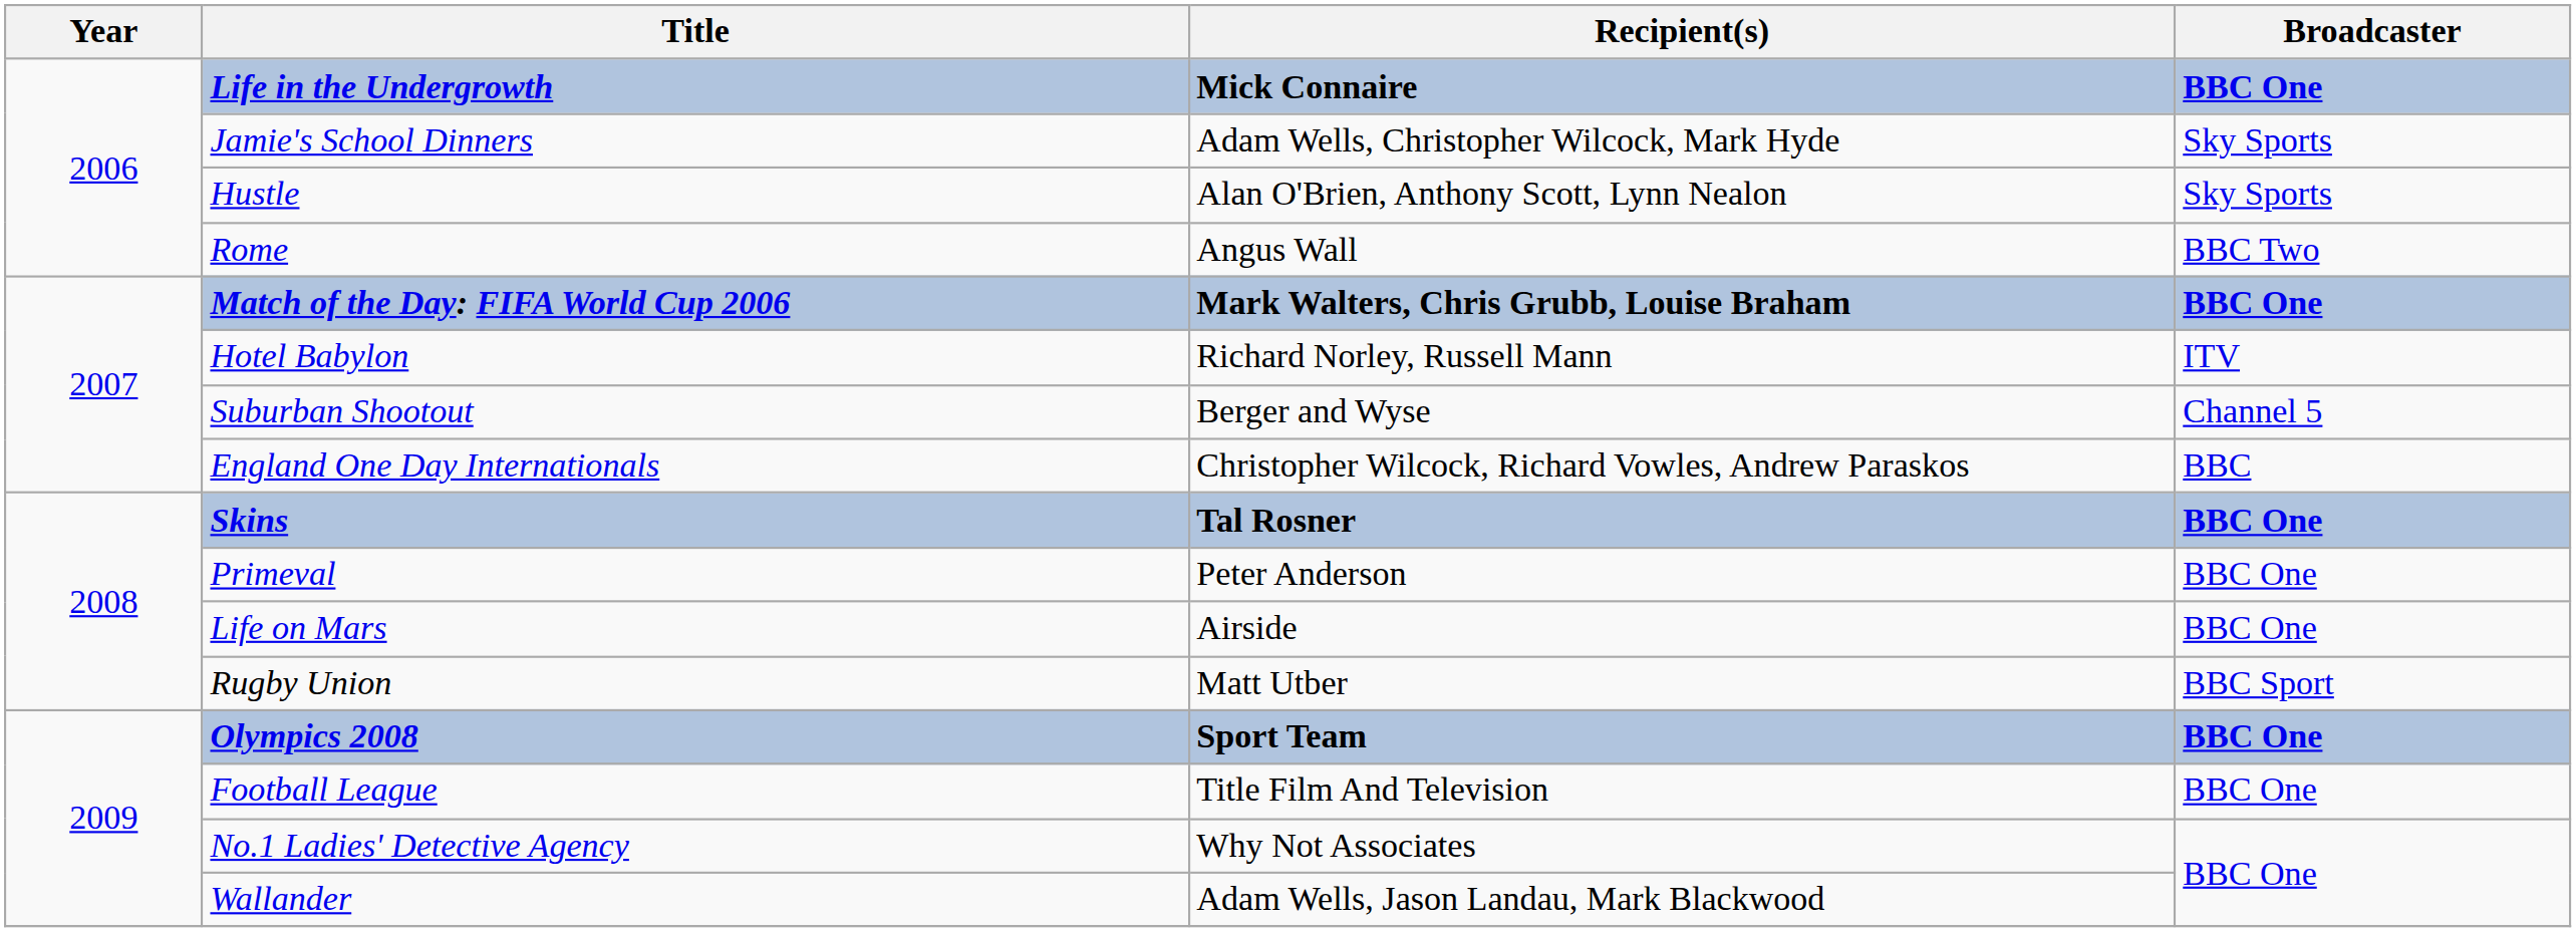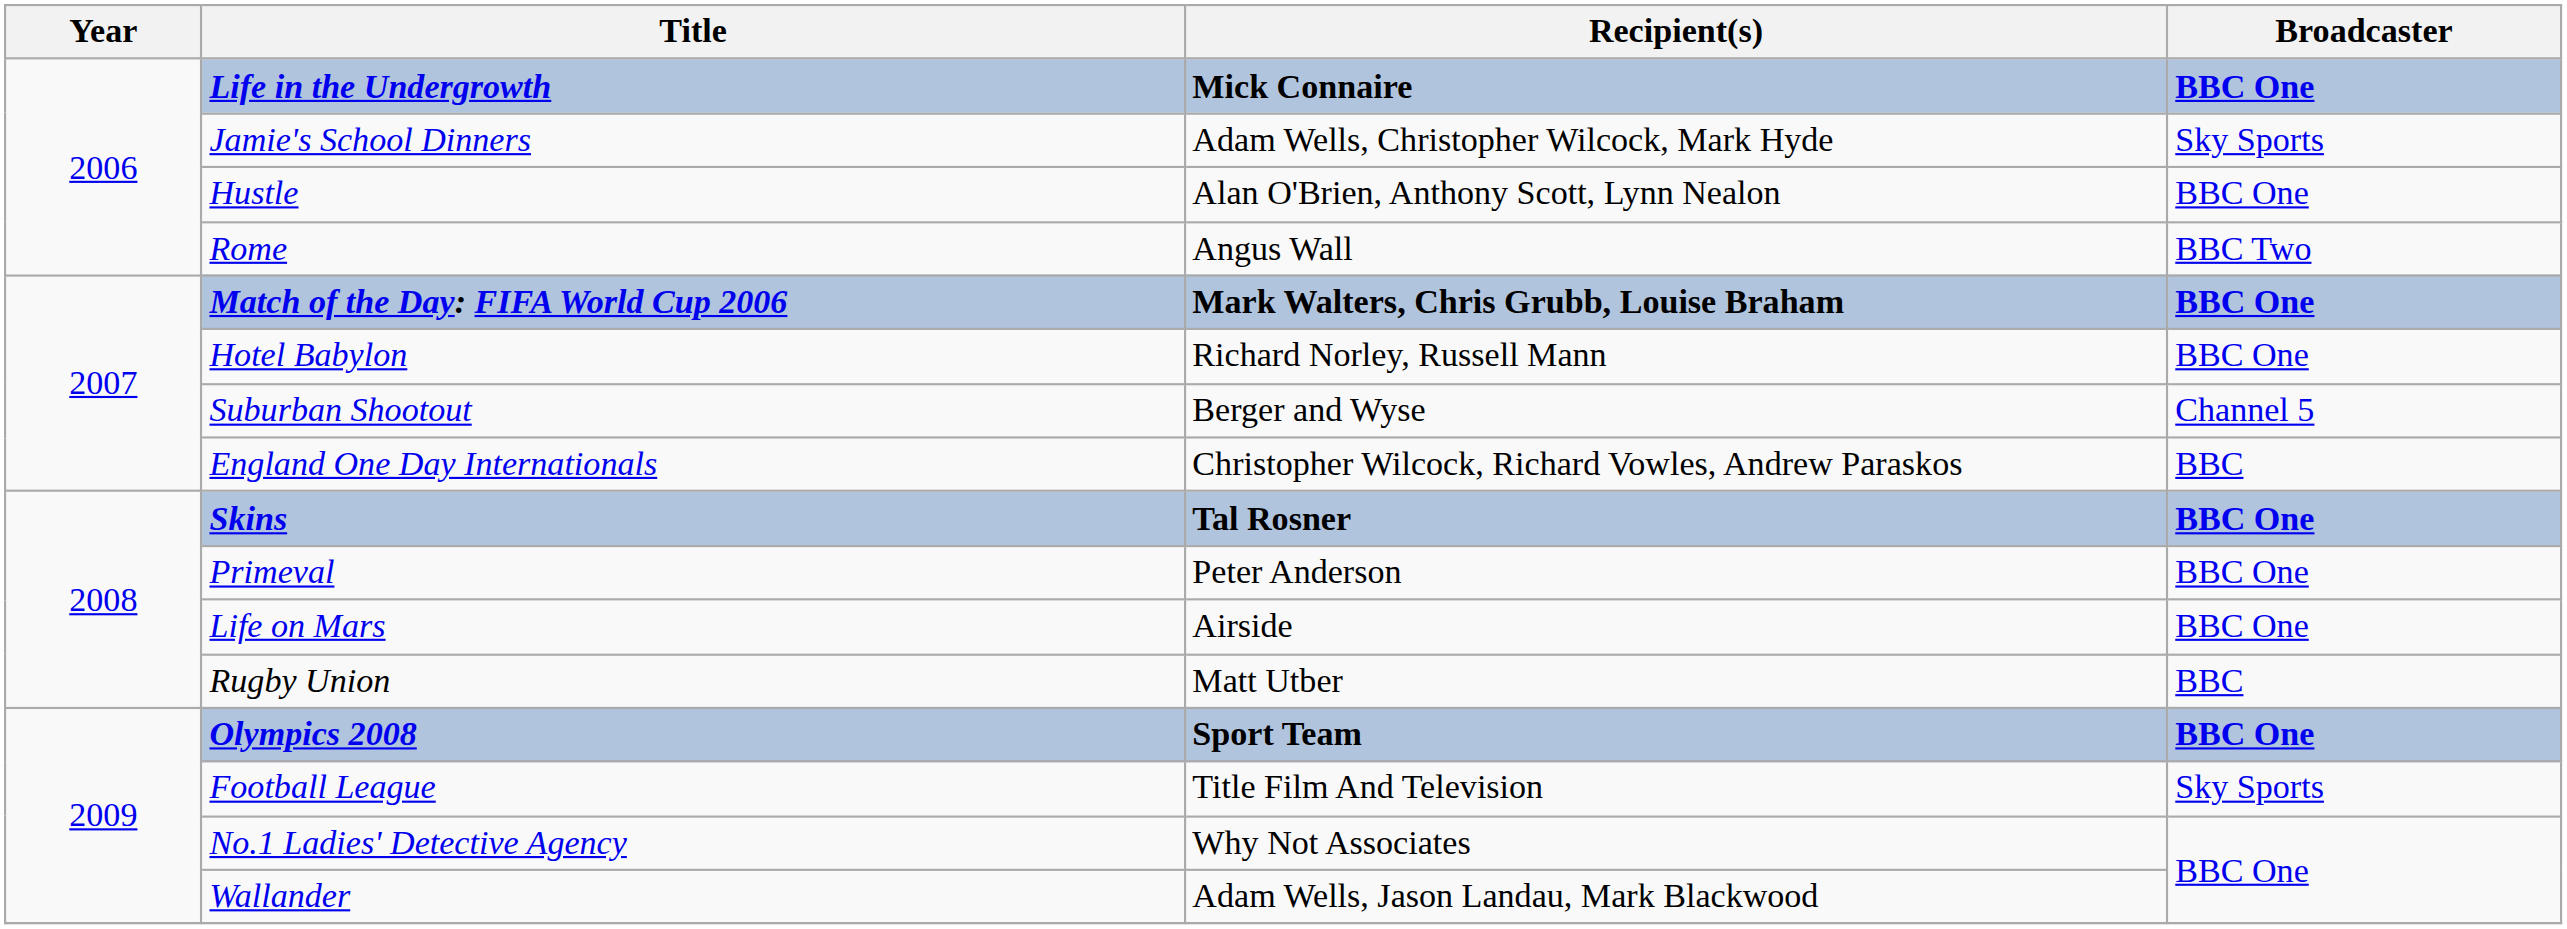Hustle | Broadcaster: Sky Sports -> BBC One
Hotel Babylon | Broadcaster: ITV -> BBC One
Rugby Union | Broadcaster: BBC Sport -> BBC
Football League | Broadcaster: BBC One -> Sky Sports
